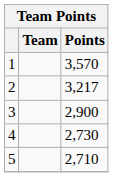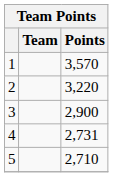2 | Points: 3,217 -> 3,220
4 | Points: 2,730 -> 2,731
